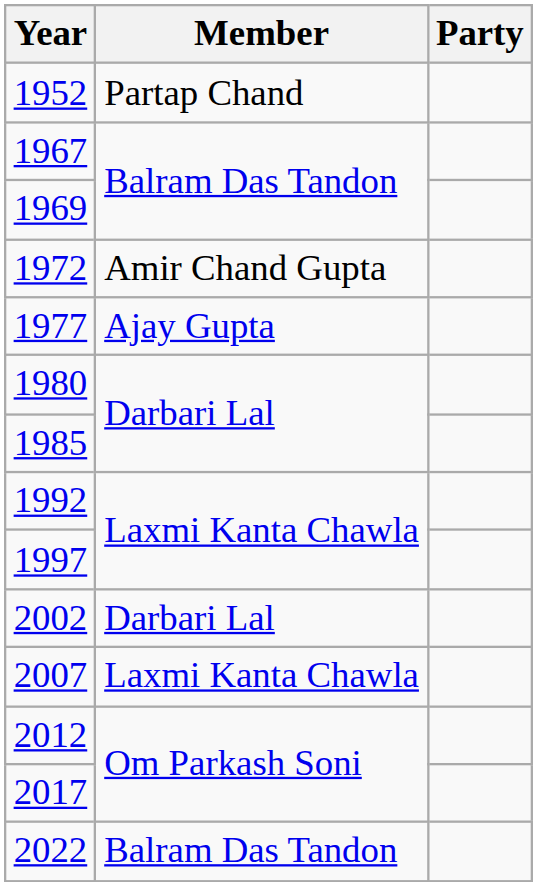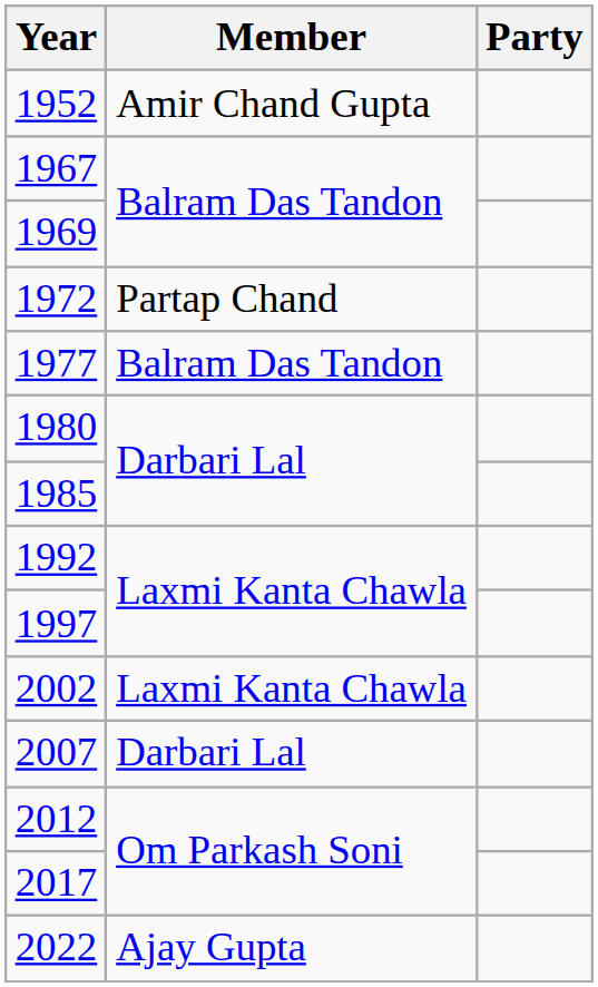1952 | Member: Partap Chand -> Amir Chand Gupta
1972 | Member: Amir Chand Gupta -> Partap Chand
1977 | Member: Ajay Gupta -> Balram Das Tandon
2002 | Member: Darbari Lal -> Laxmi Kanta Chawla
2007 | Member: Laxmi Kanta Chawla -> Darbari Lal
2022 | Member: Balram Das Tandon -> Ajay Gupta
